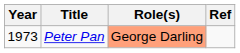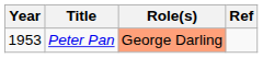Peter Pan | Year: 1973 -> 1953
